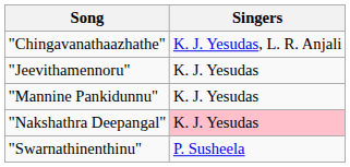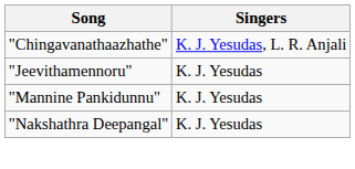"Nakshathra Deepangal" | Singers: pink background -> no background
- row: "Swarnathinenthinu" | P. Susheela
